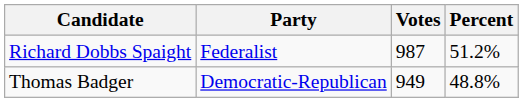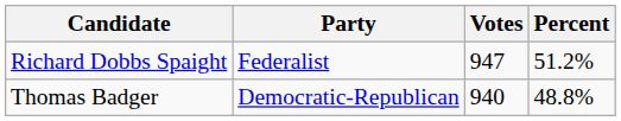Richard Dobbs Spaight | Votes: 987 -> 947
Thomas Badger | Votes: 949 -> 940
